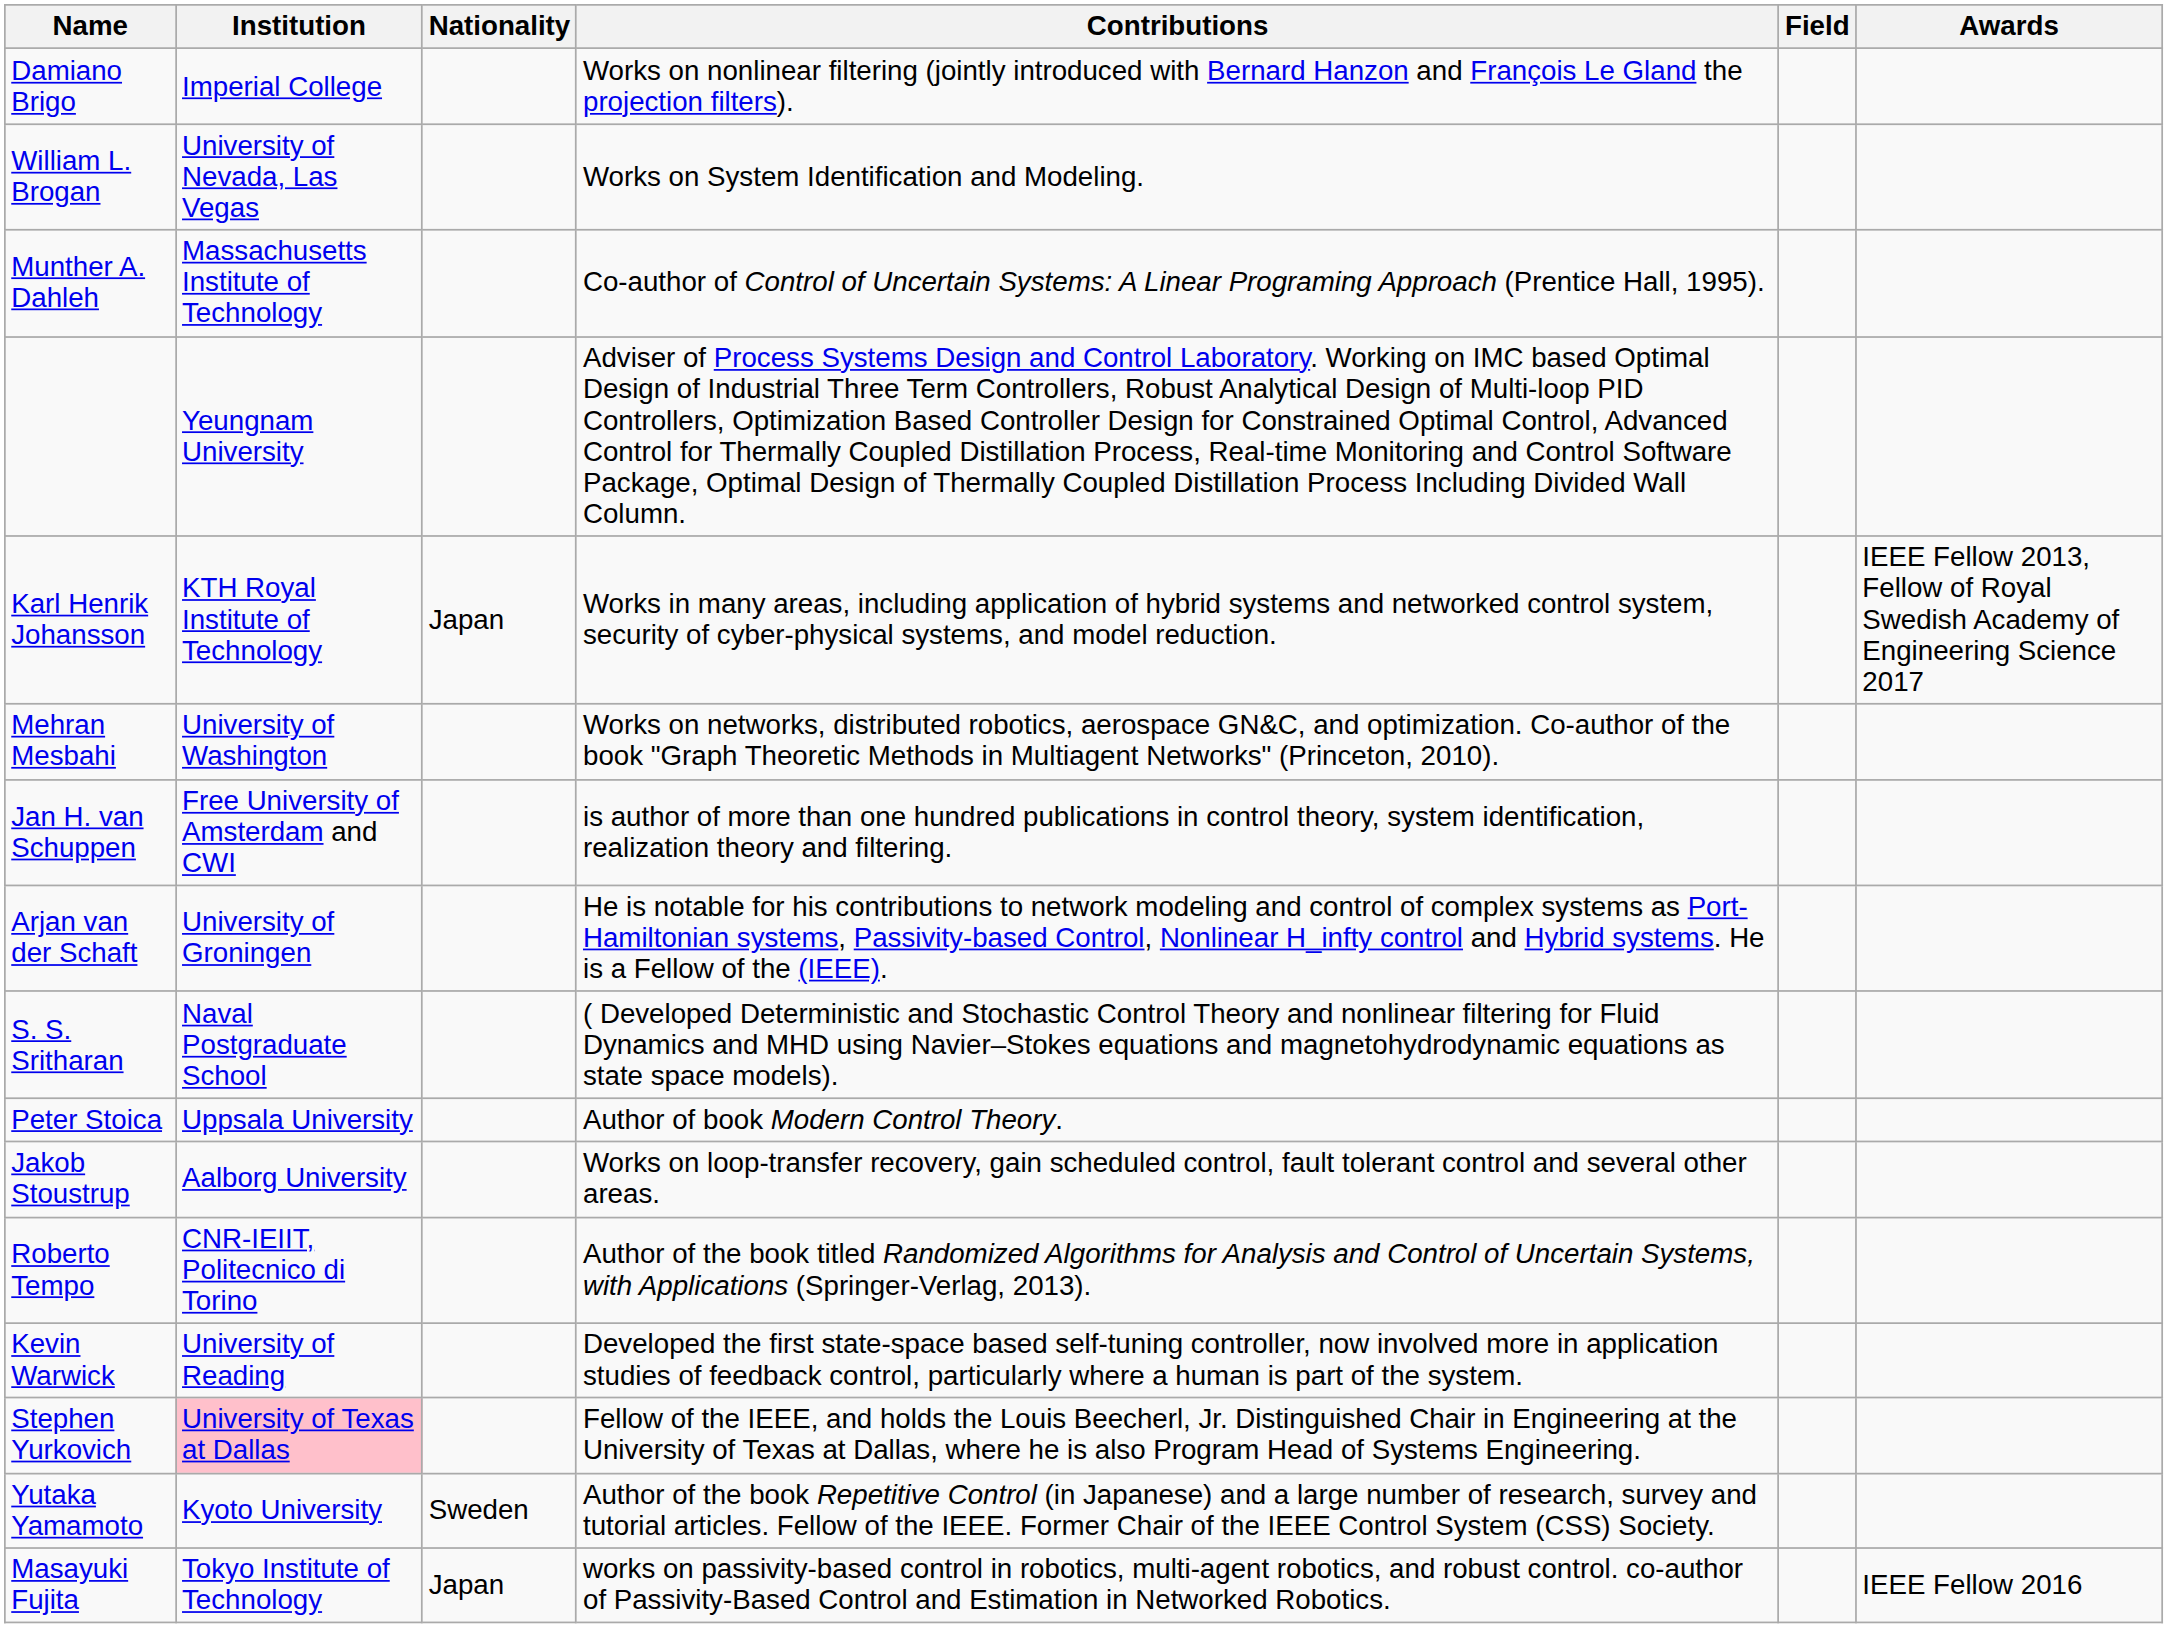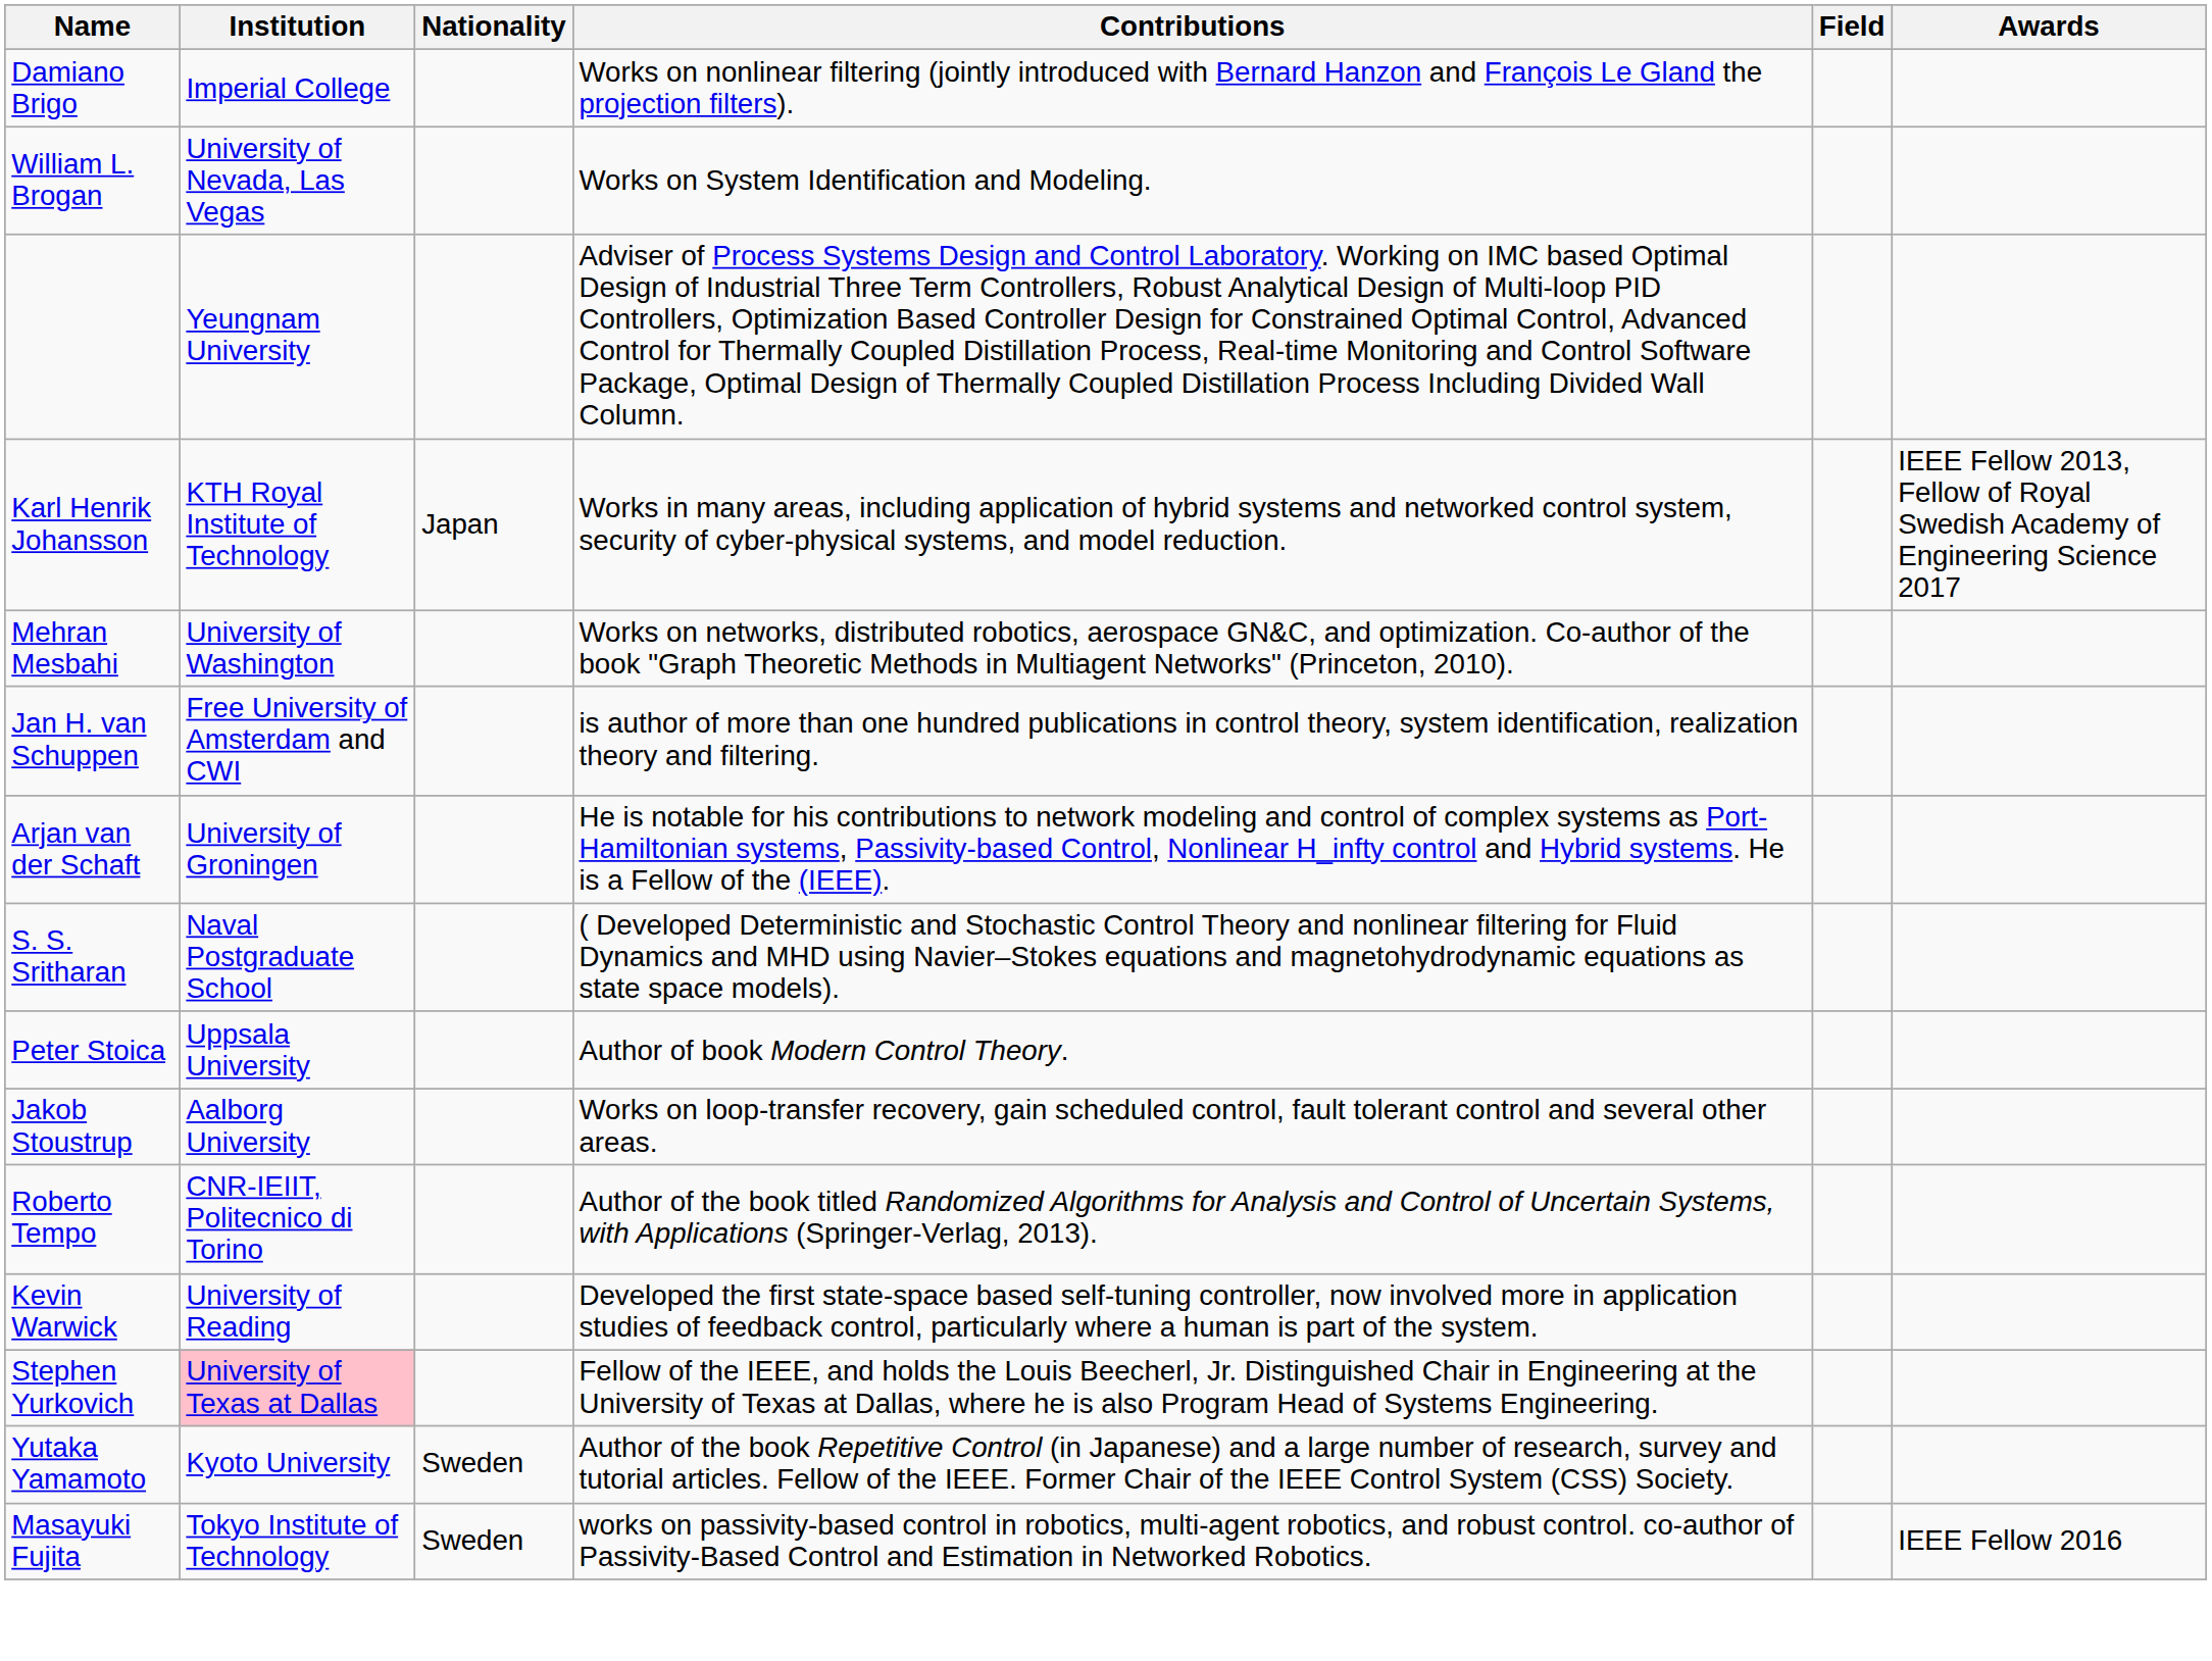- row: Munther A. Dahleh | Massachusetts Institute of Technology | Co-author of Control of Uncertain Systems: A Linear Programing Approach (Prentice Hall, 1995).
Masayuki Fujita | Nationality: Japan -> Sweden
